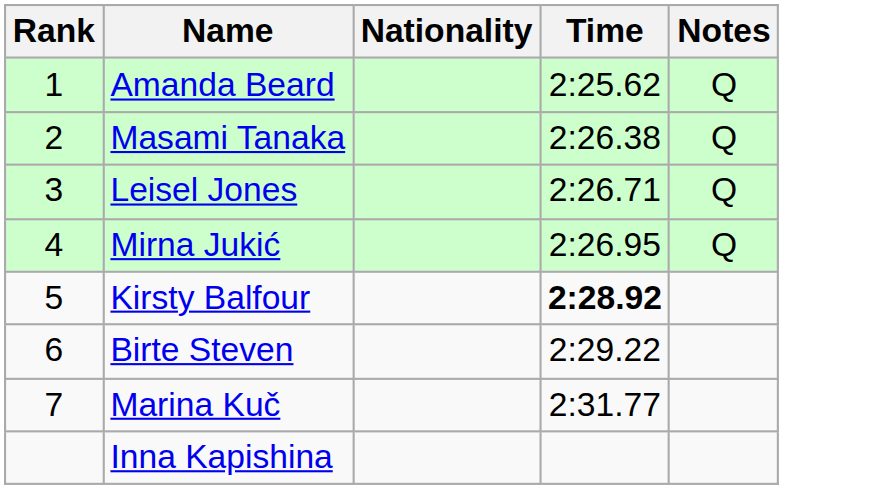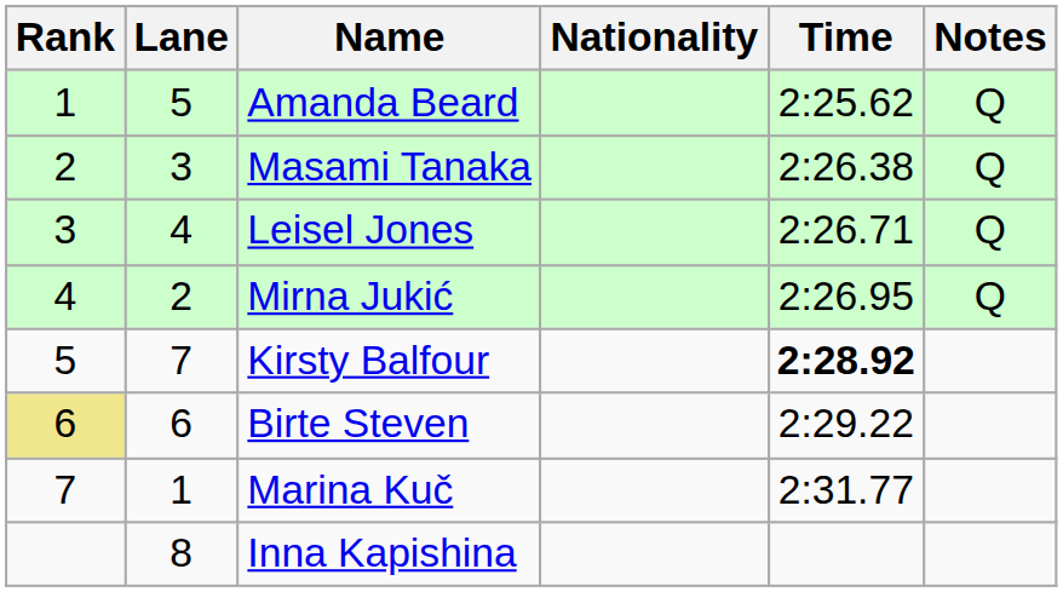+ column: Lane | 5 | 3 | 4 | 2 | 7 | 6 | 1 | 8
Birte Steven | Rank: no background -> khaki background
